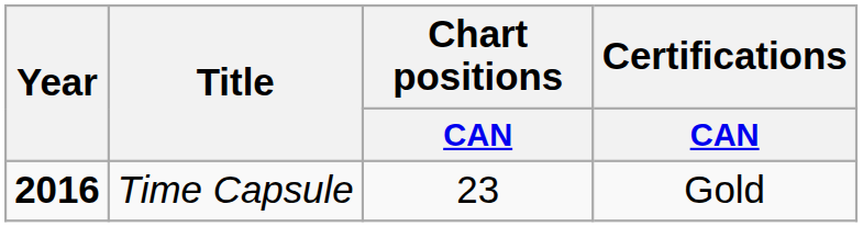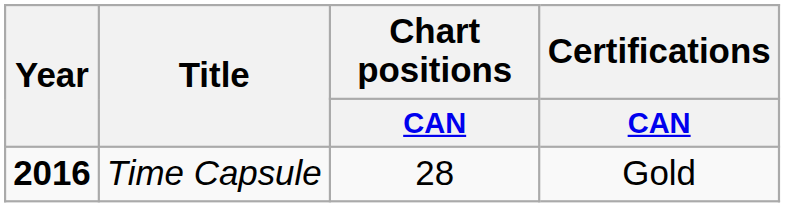Time Capsule | Chart positions / CAN: 23 -> 28
